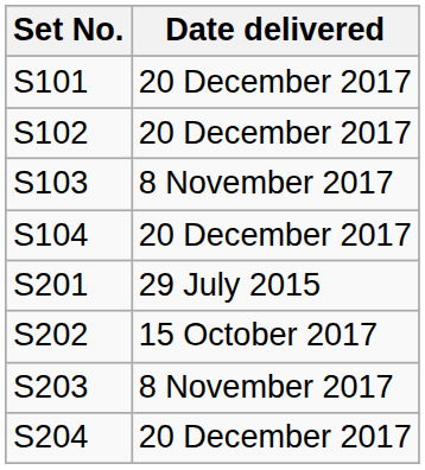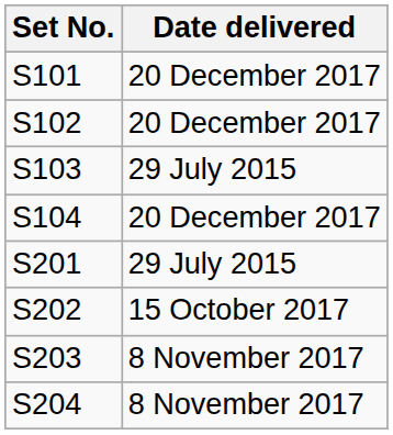S103 | Date delivered: 8 November 2017 -> 29 July 2015
S204 | Date delivered: 20 December 2017 -> 8 November 2017
